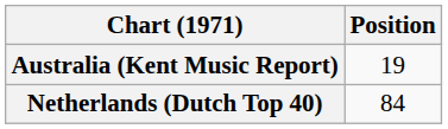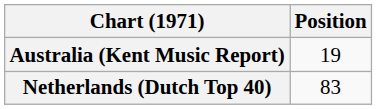Netherlands (Dutch Top 40) | Position: 84 -> 83
